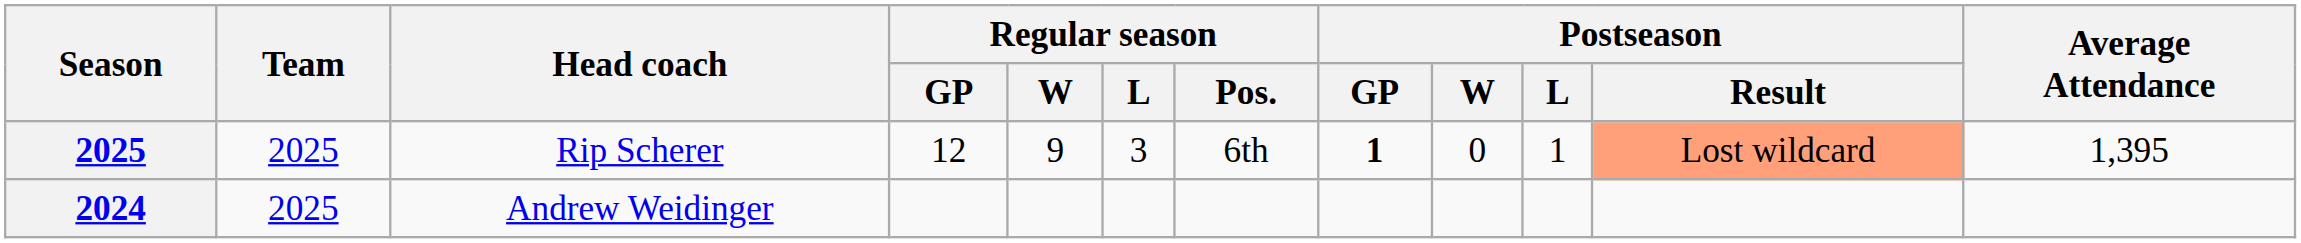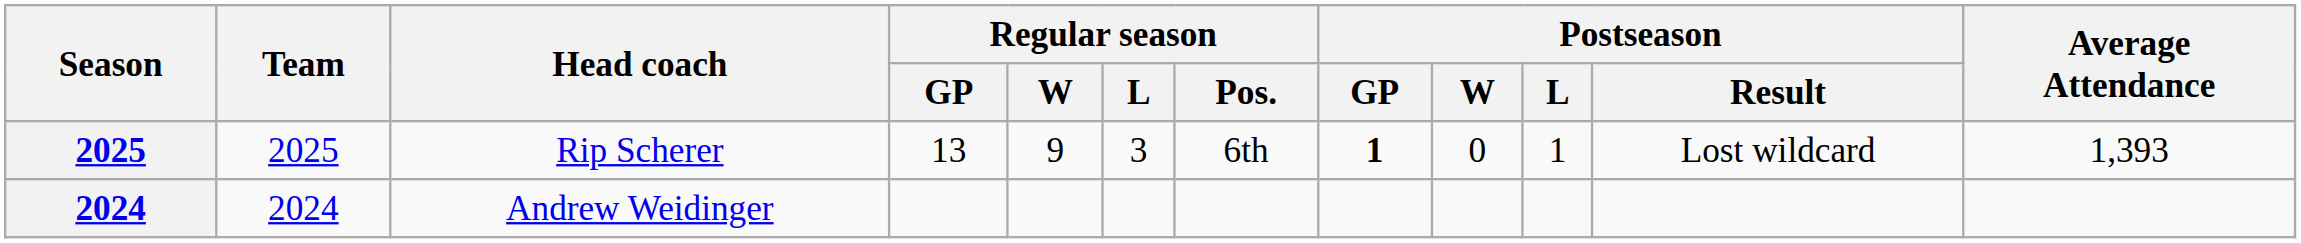Rip Scherer | Regular season / GP: 12 -> 13
Rip Scherer | Postseason / Result: lightsalmon background -> no background
Rip Scherer | Average Attendance: 1,395 -> 1,393
Andrew Weidinger | Team: 2025 -> 2024
